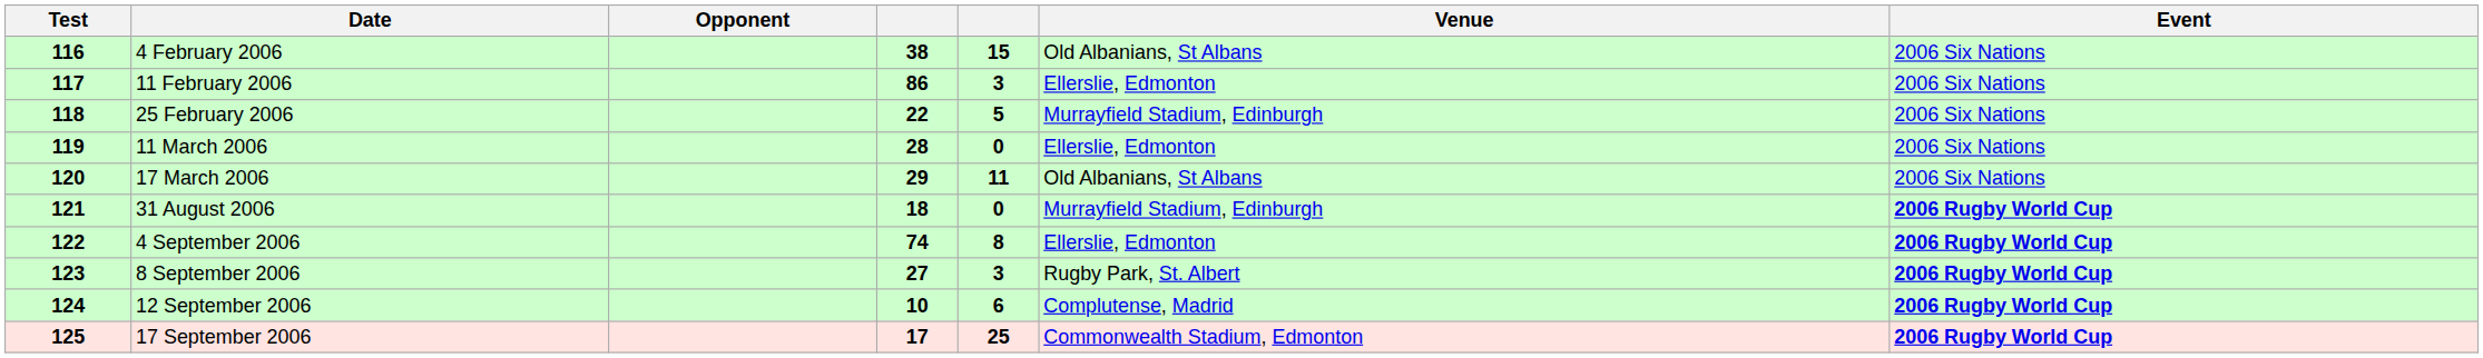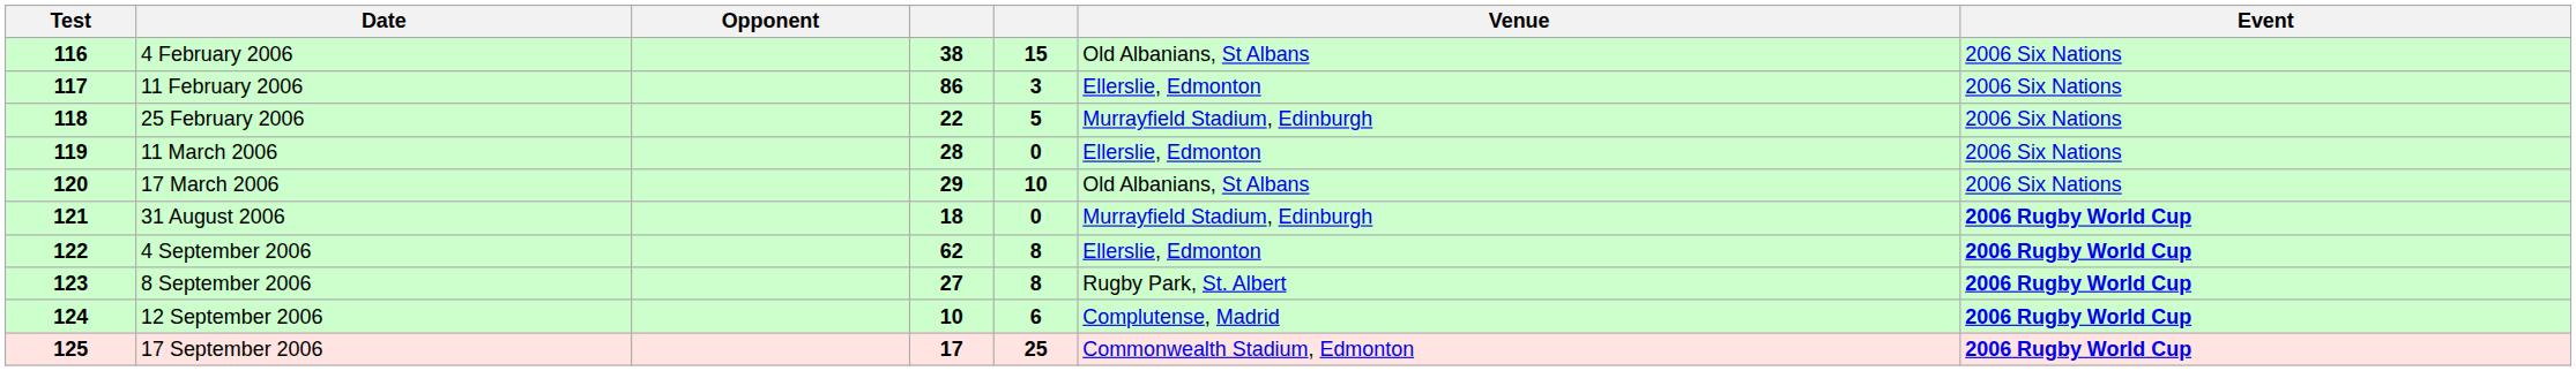17 March 2006 | column 5: 11 -> 10
4 September 2006 | column 4: 74 -> 62
8 September 2006 | column 5: 3 -> 8
